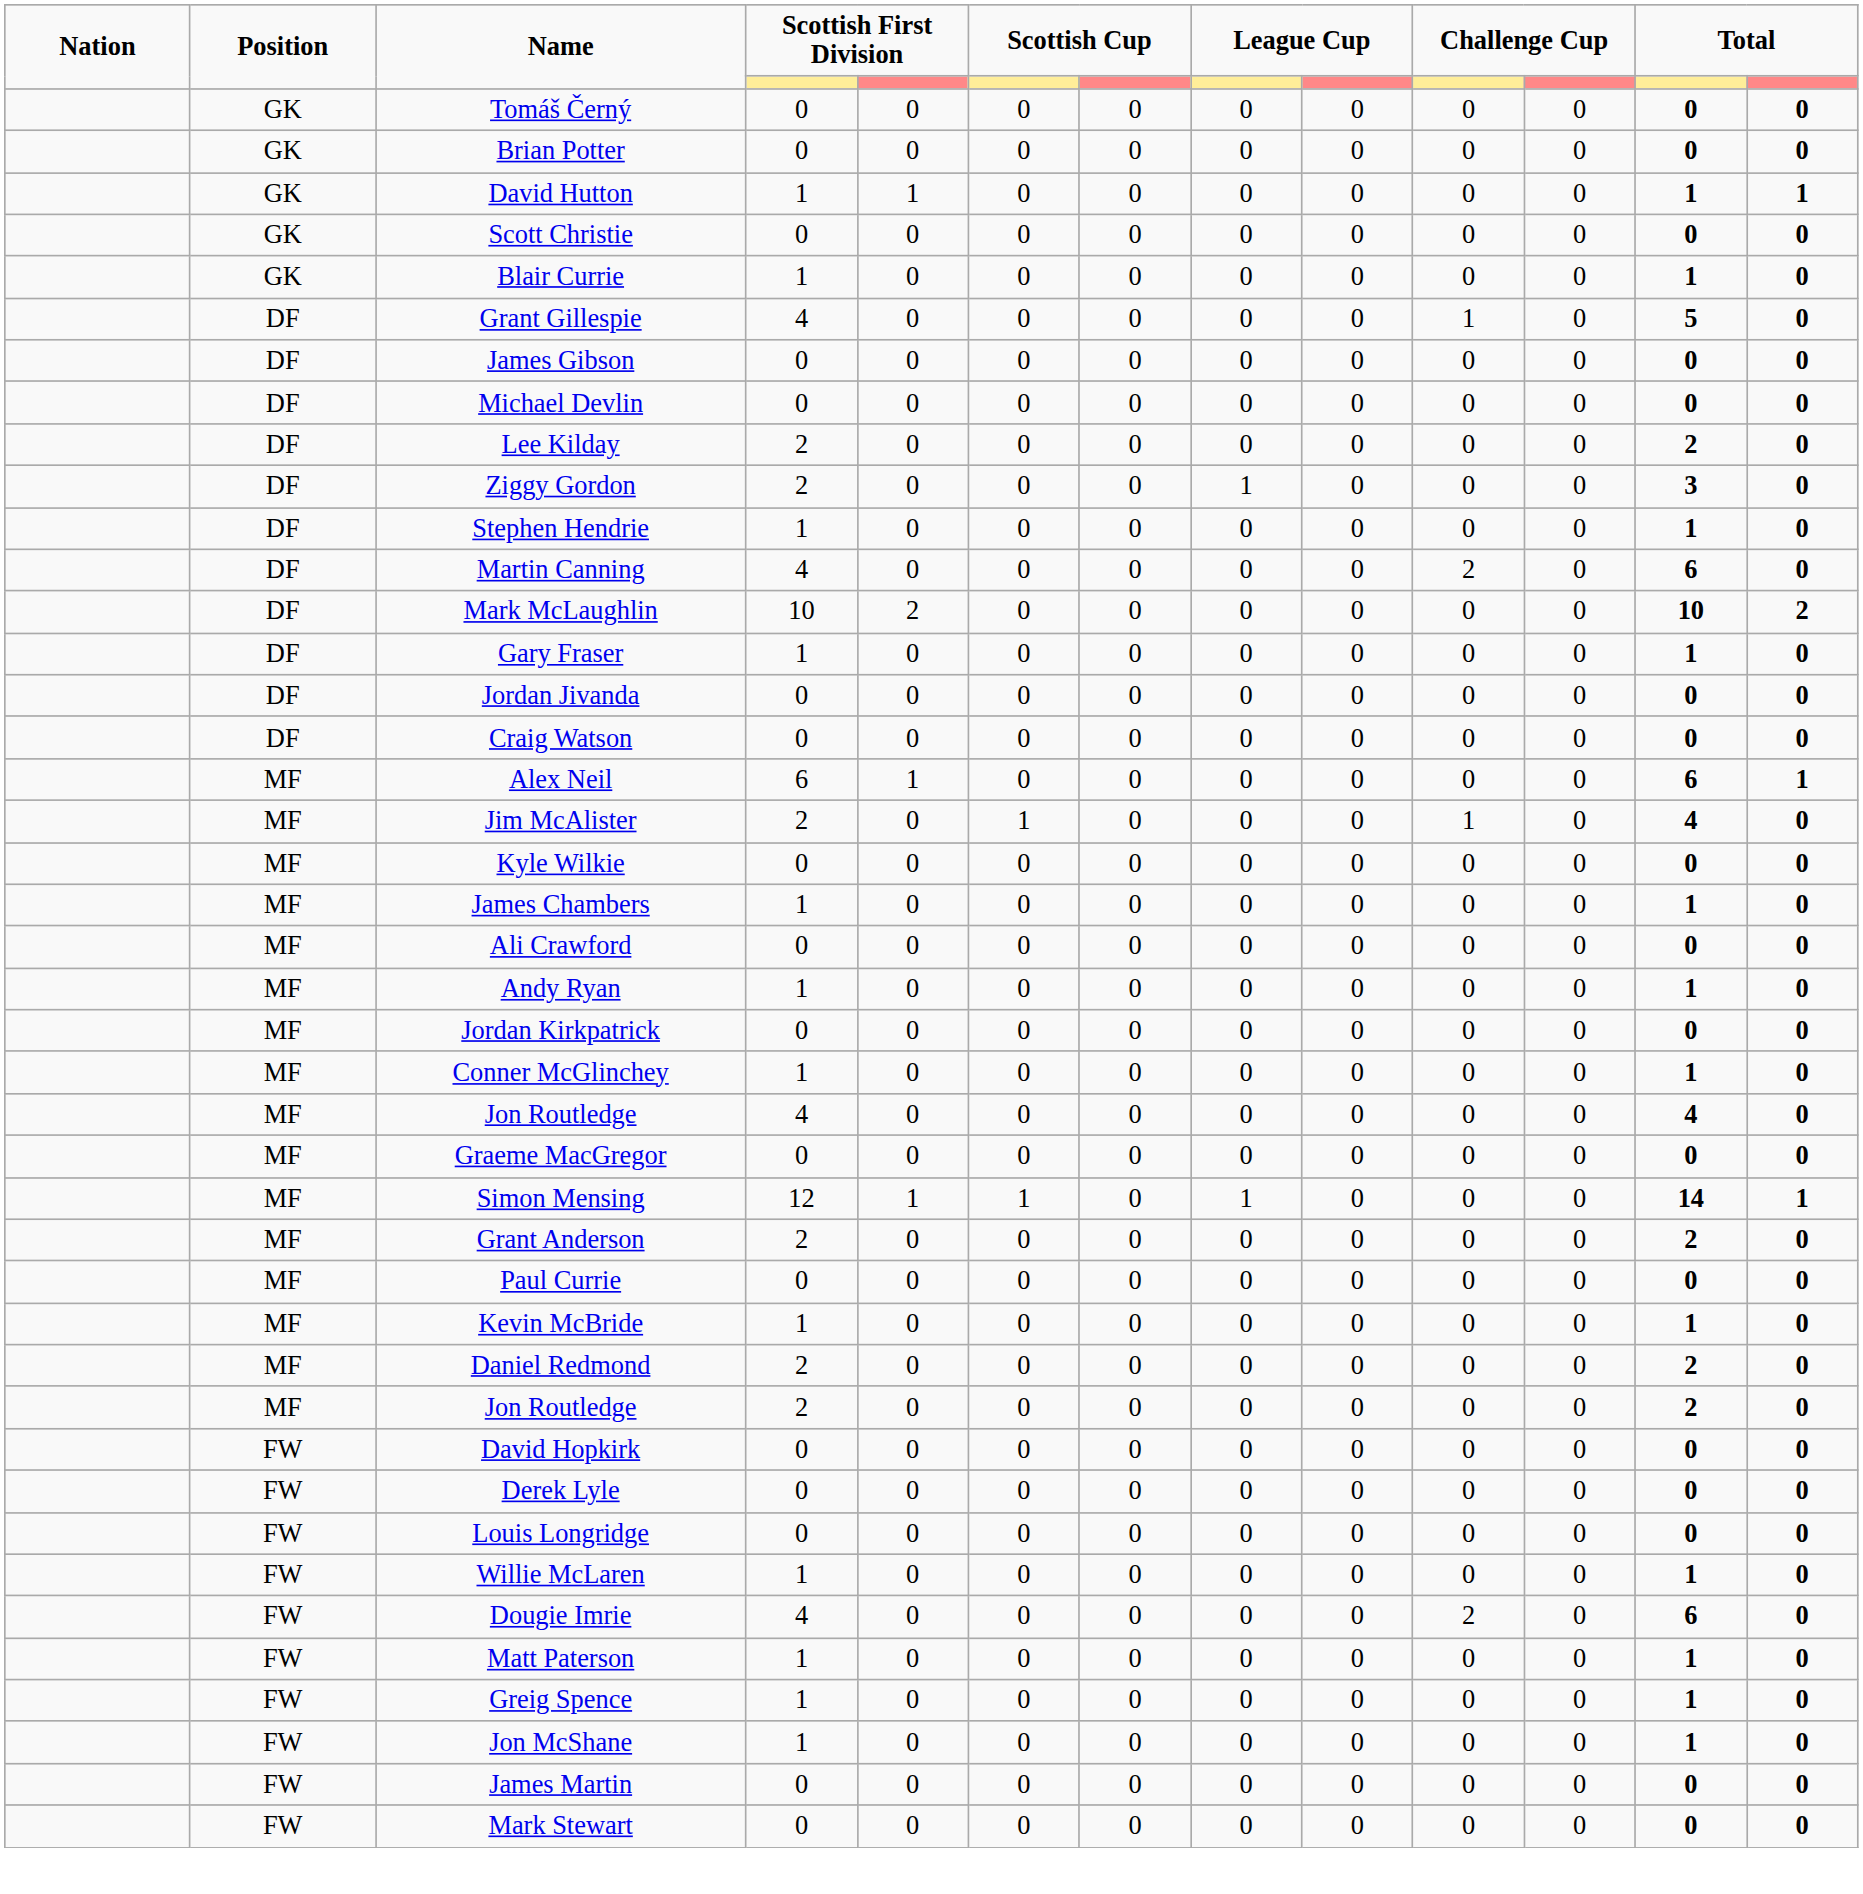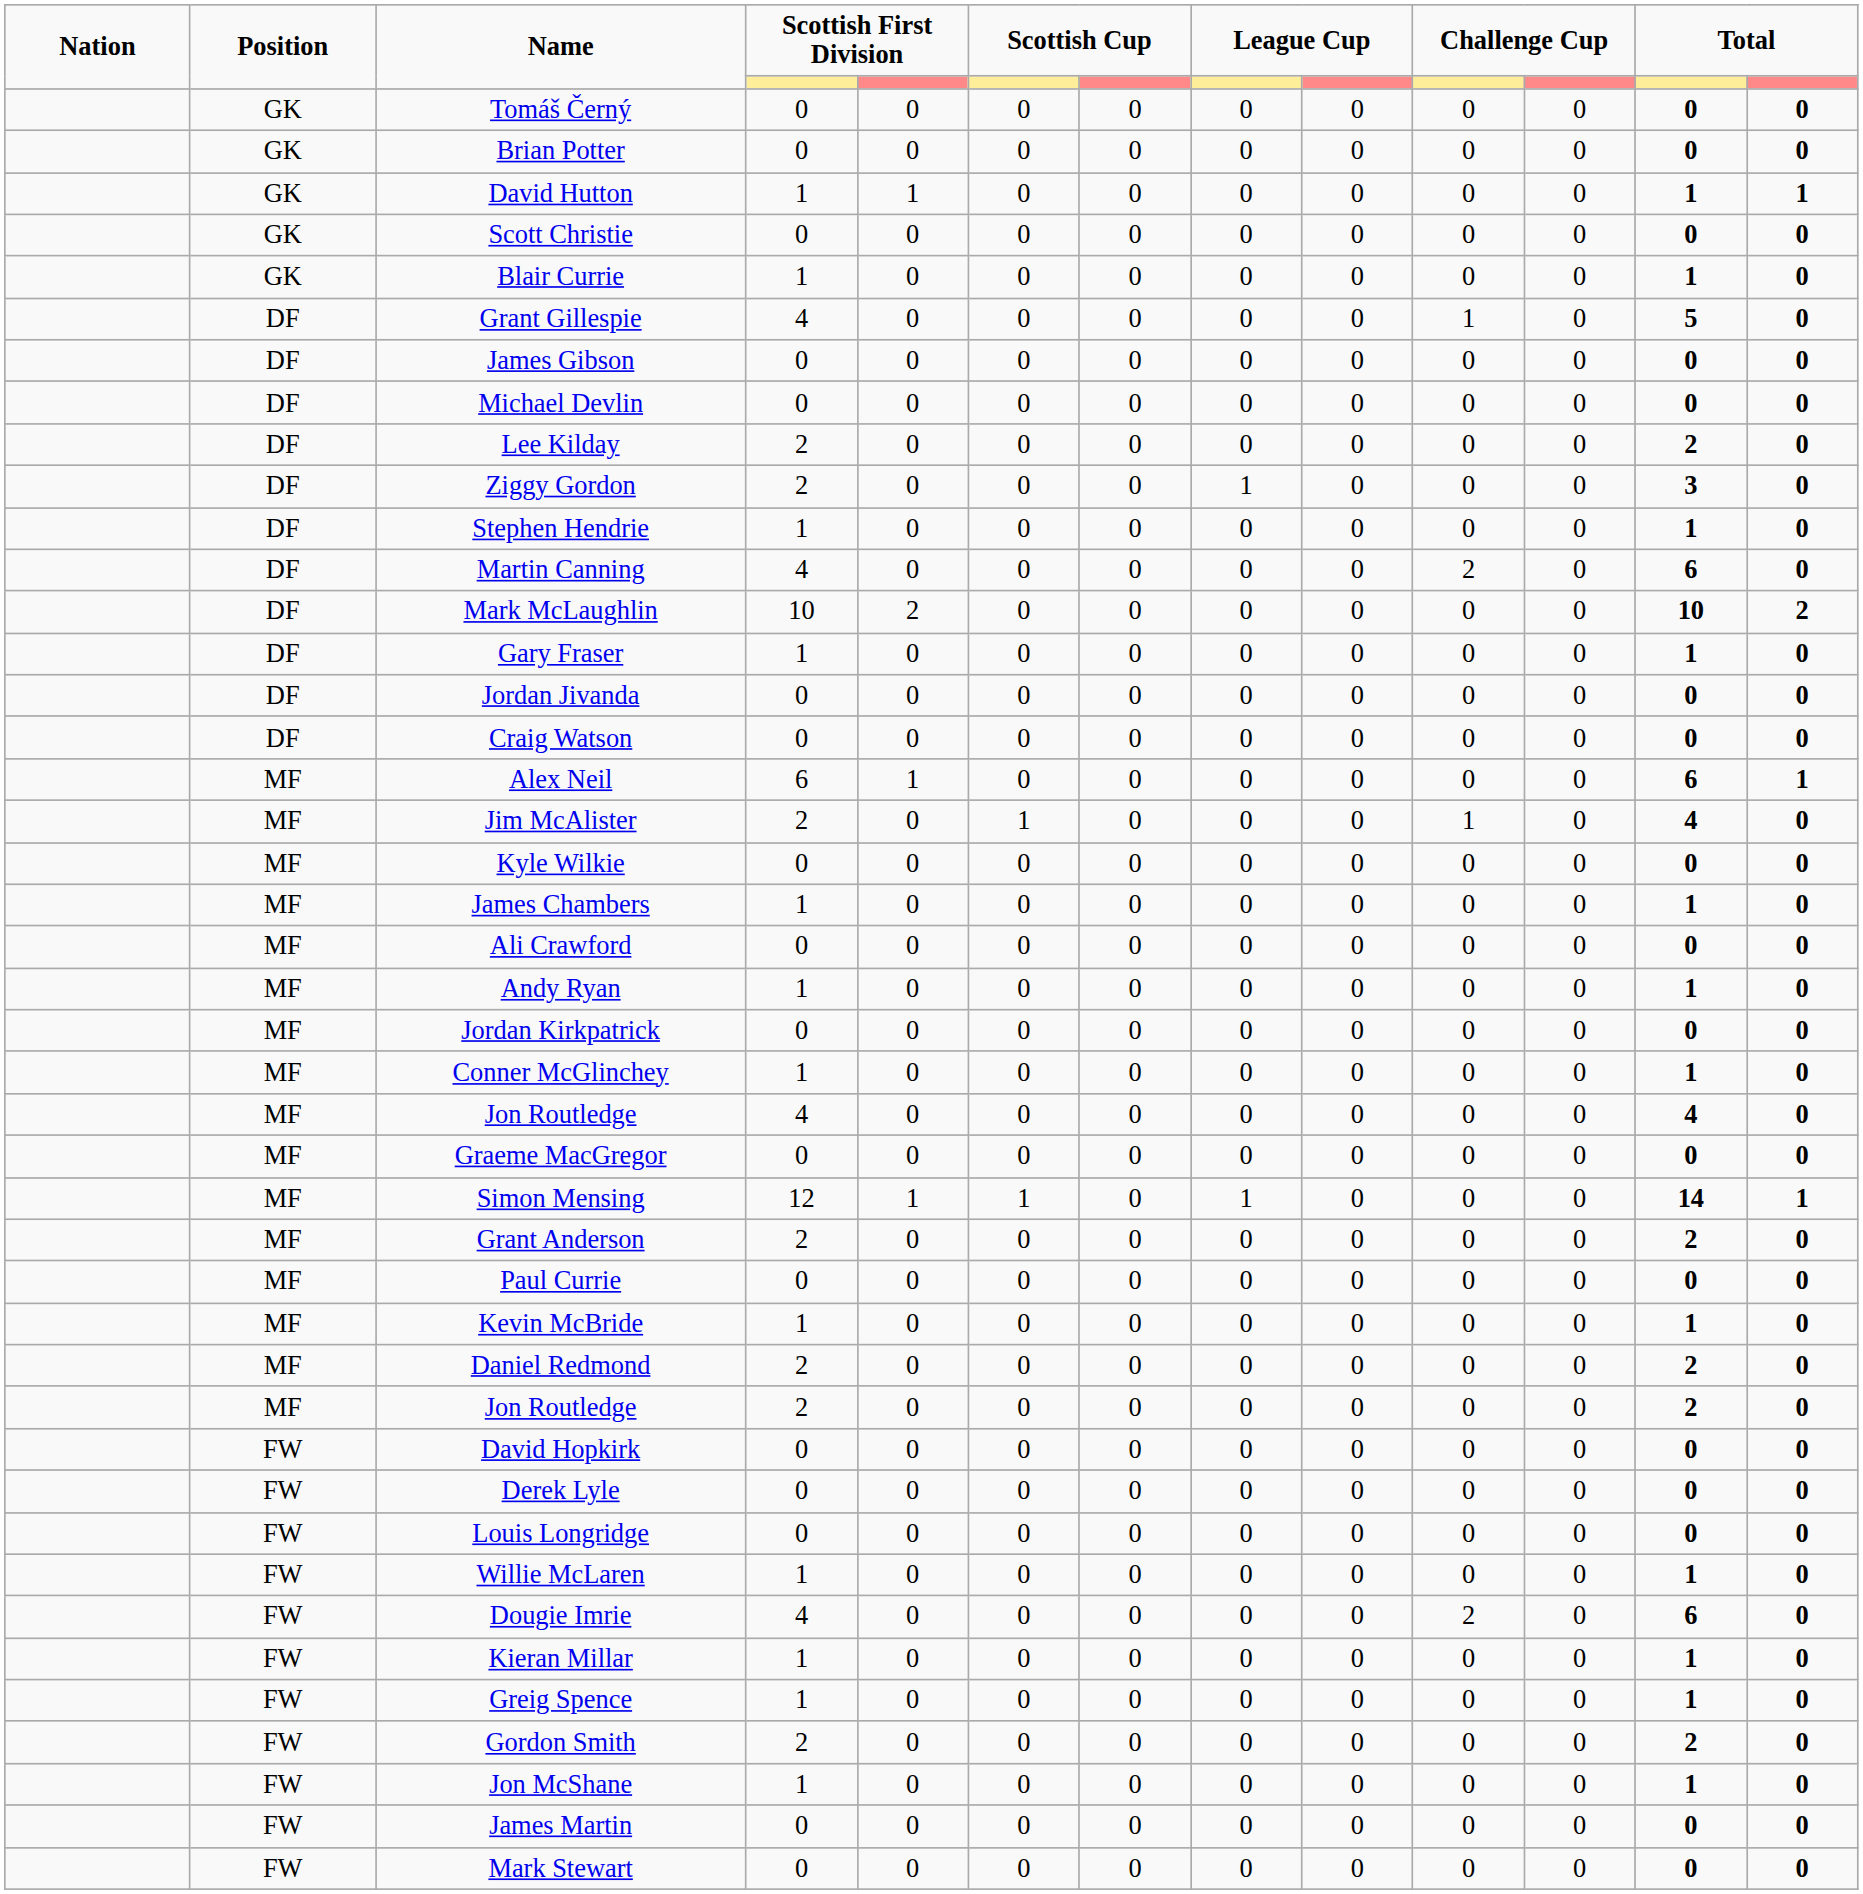+ row: FW | Kieran Millar | 1 | 0 | 0 | 0 | 0 | 0 | 0 | 0 | 1 | 0
- row: FW | Matt Paterson | 1 | 0 | 0 | 0 | 0 | 0 | 0 | 0 | 1 | 0
+ row: FW | Gordon Smith | 2 | 0 | 0 | 0 | 0 | 0 | 0 | 0 | 2 | 0
